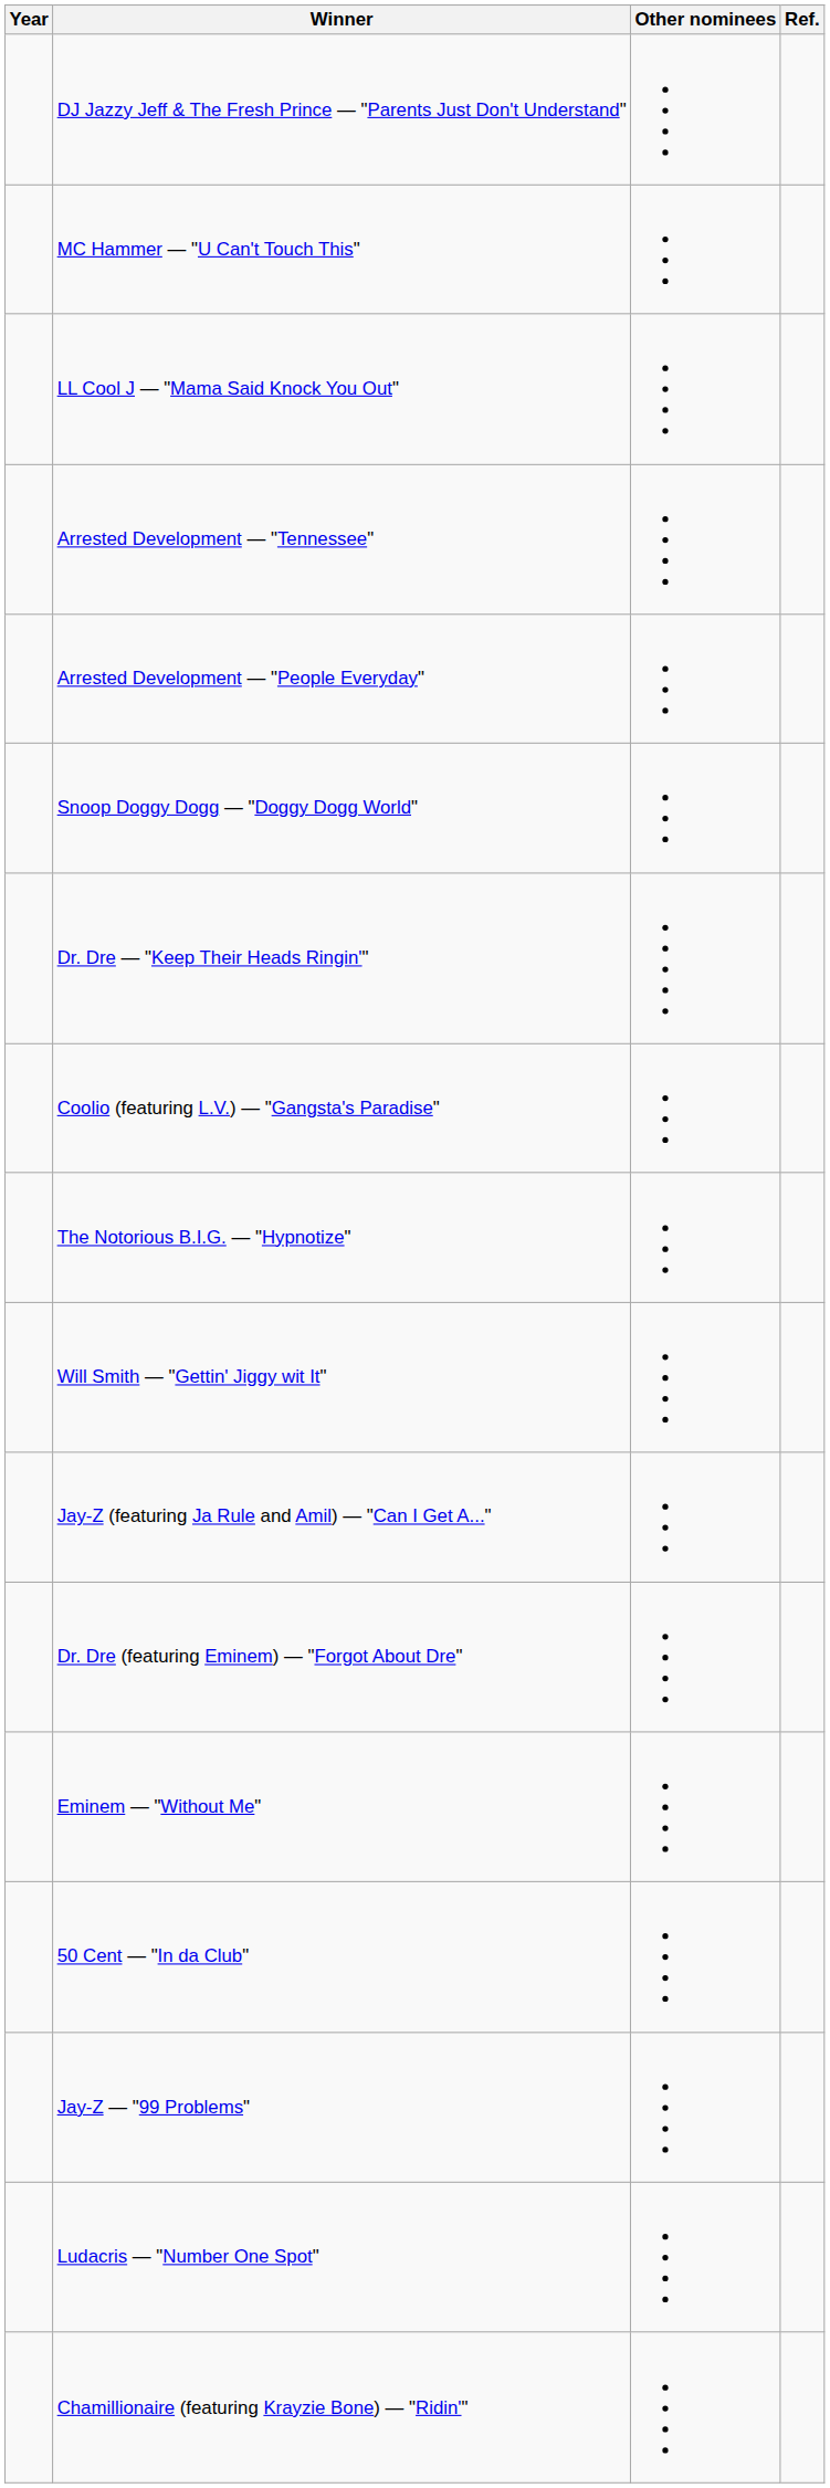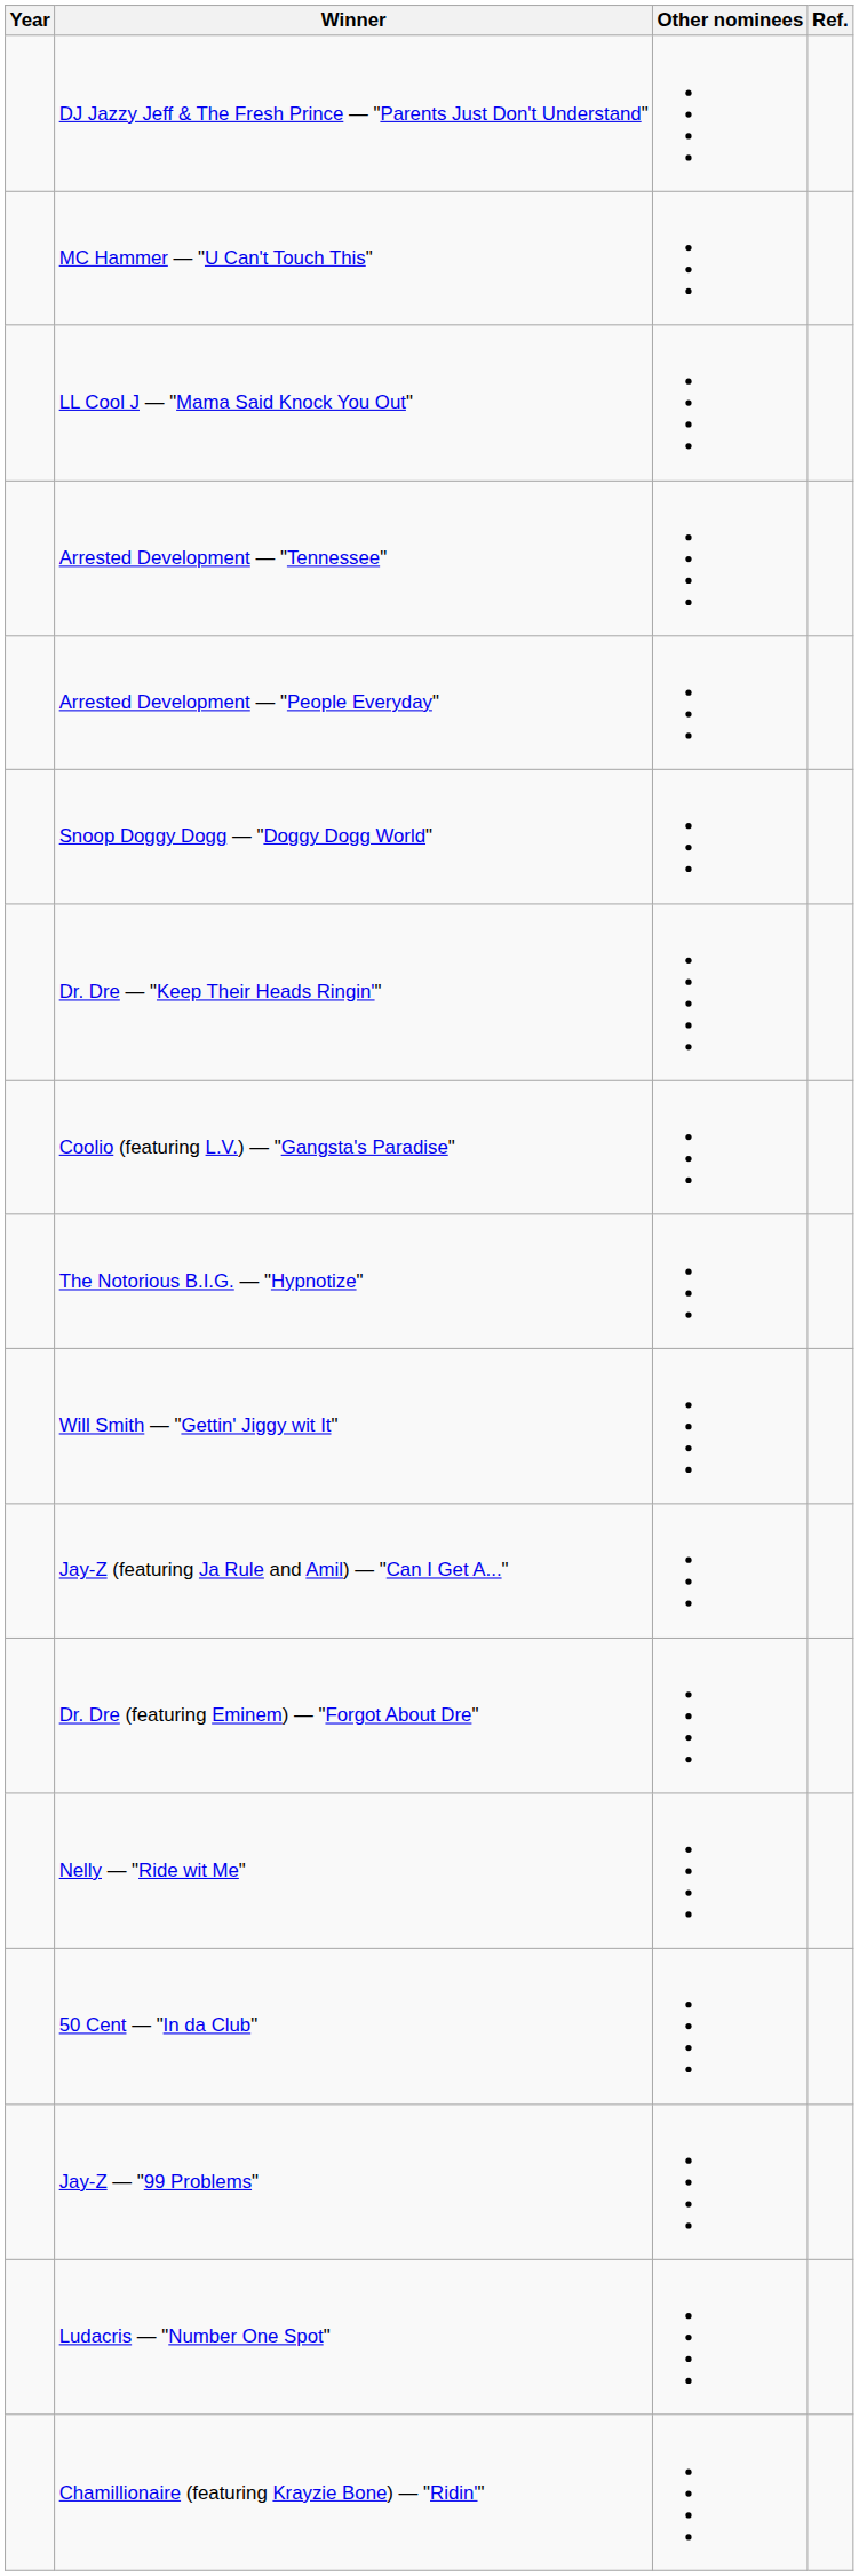+ row: Nelly — "Ride wit Me"
- row: Eminem — "Without Me"
